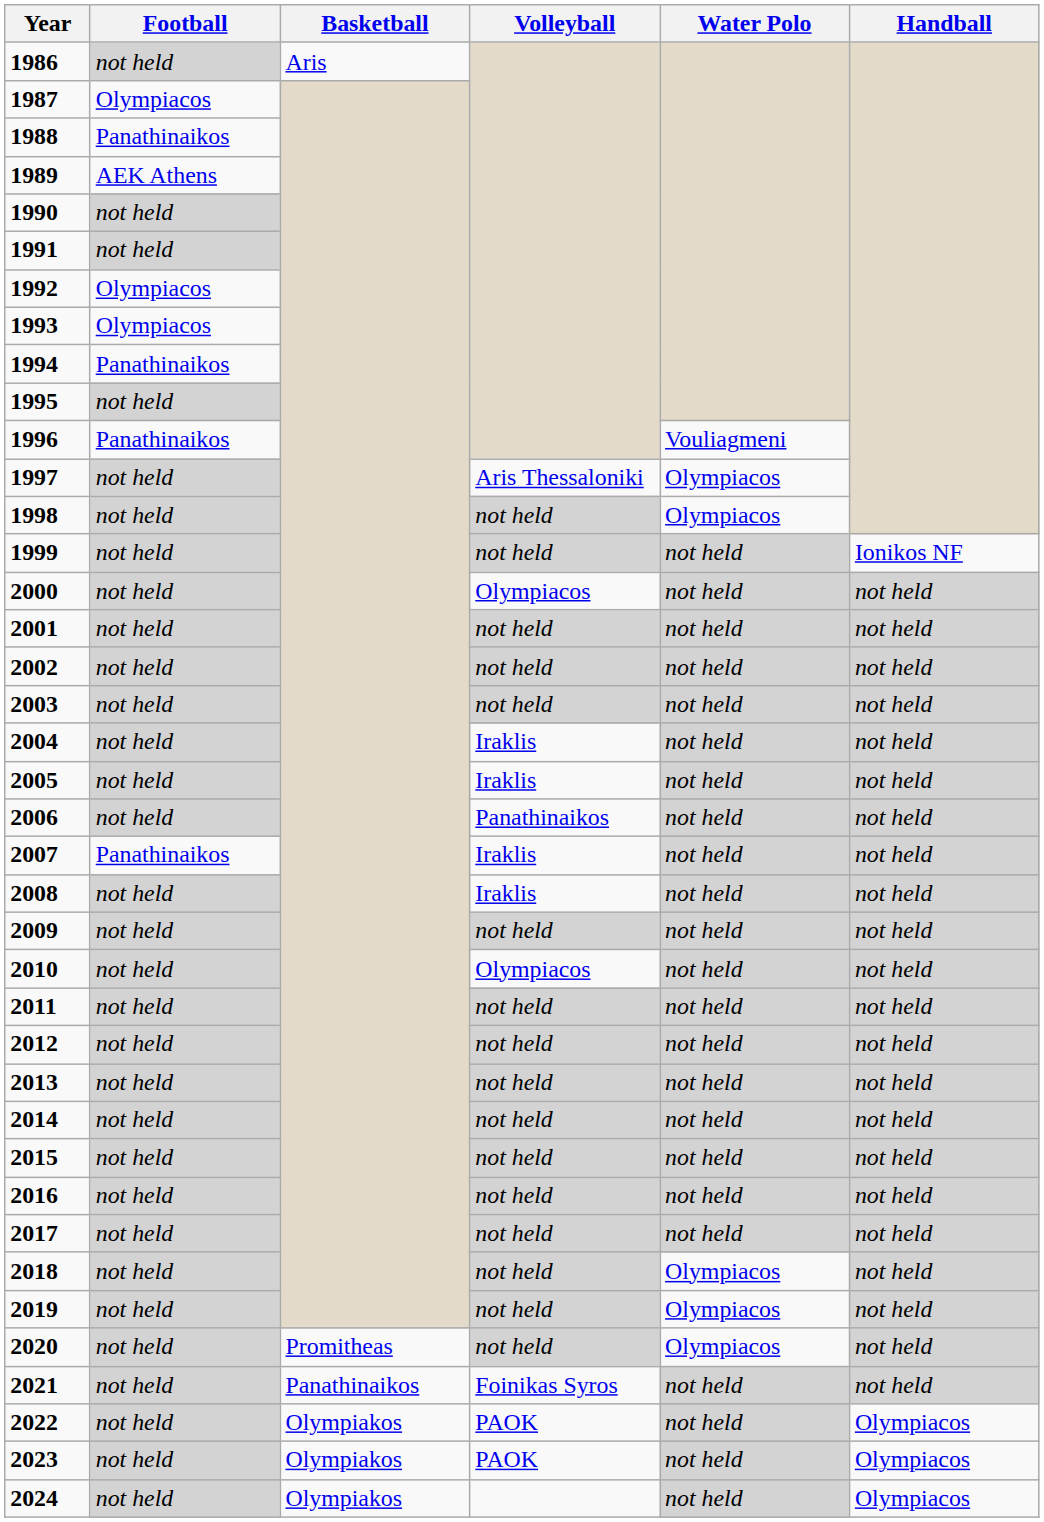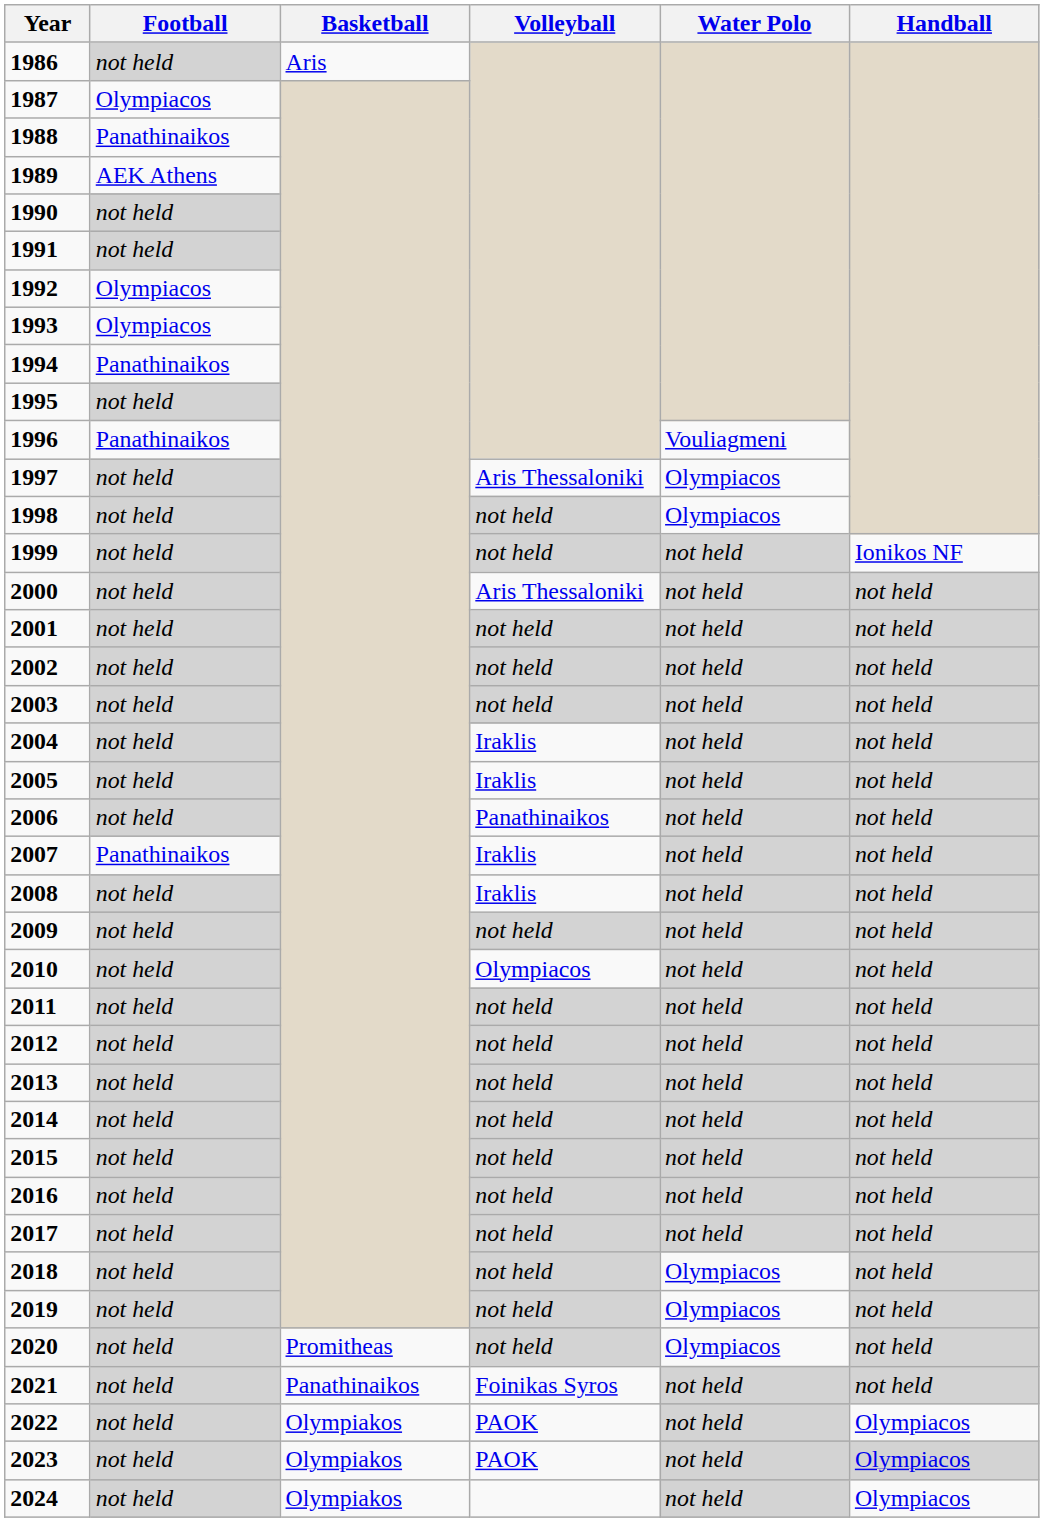2000 | Volleyball: Olympiacos -> Aris Thessaloniki
2023 | Handball: no background -> lightgrey background
